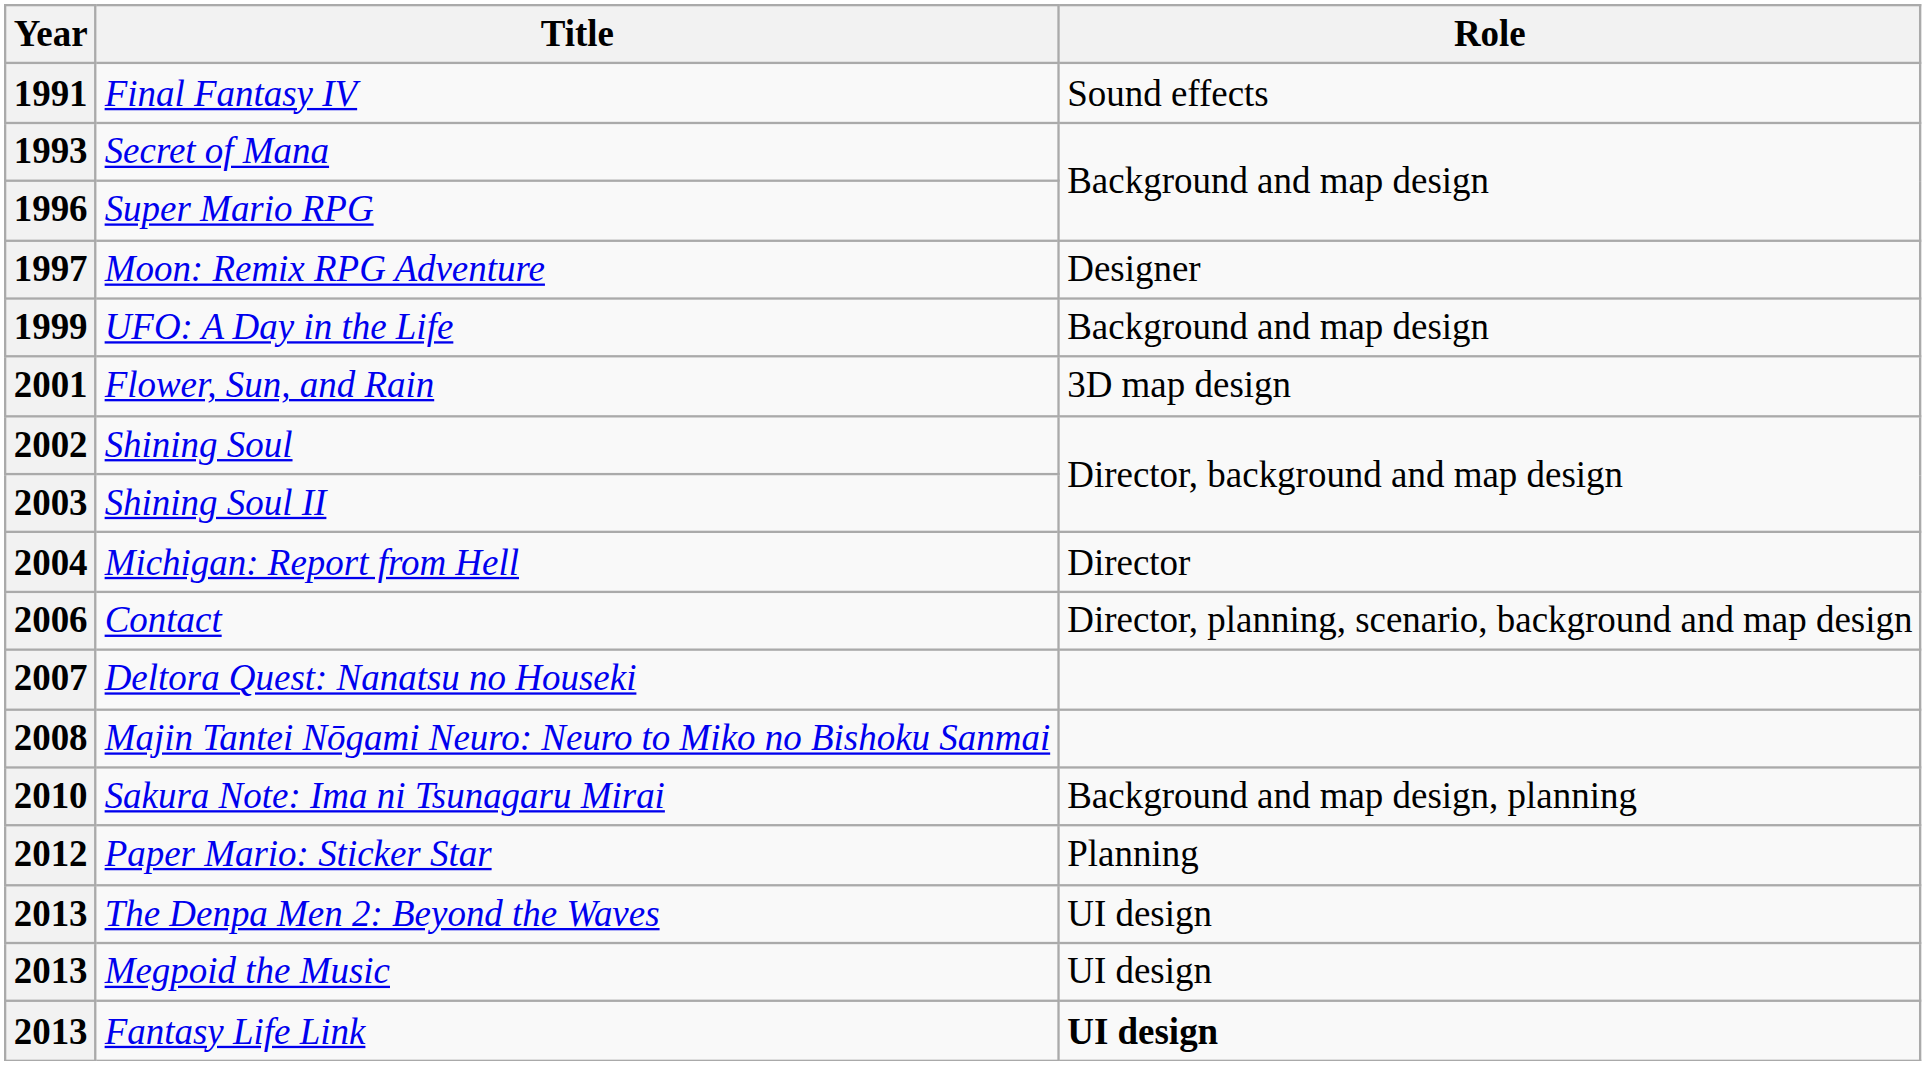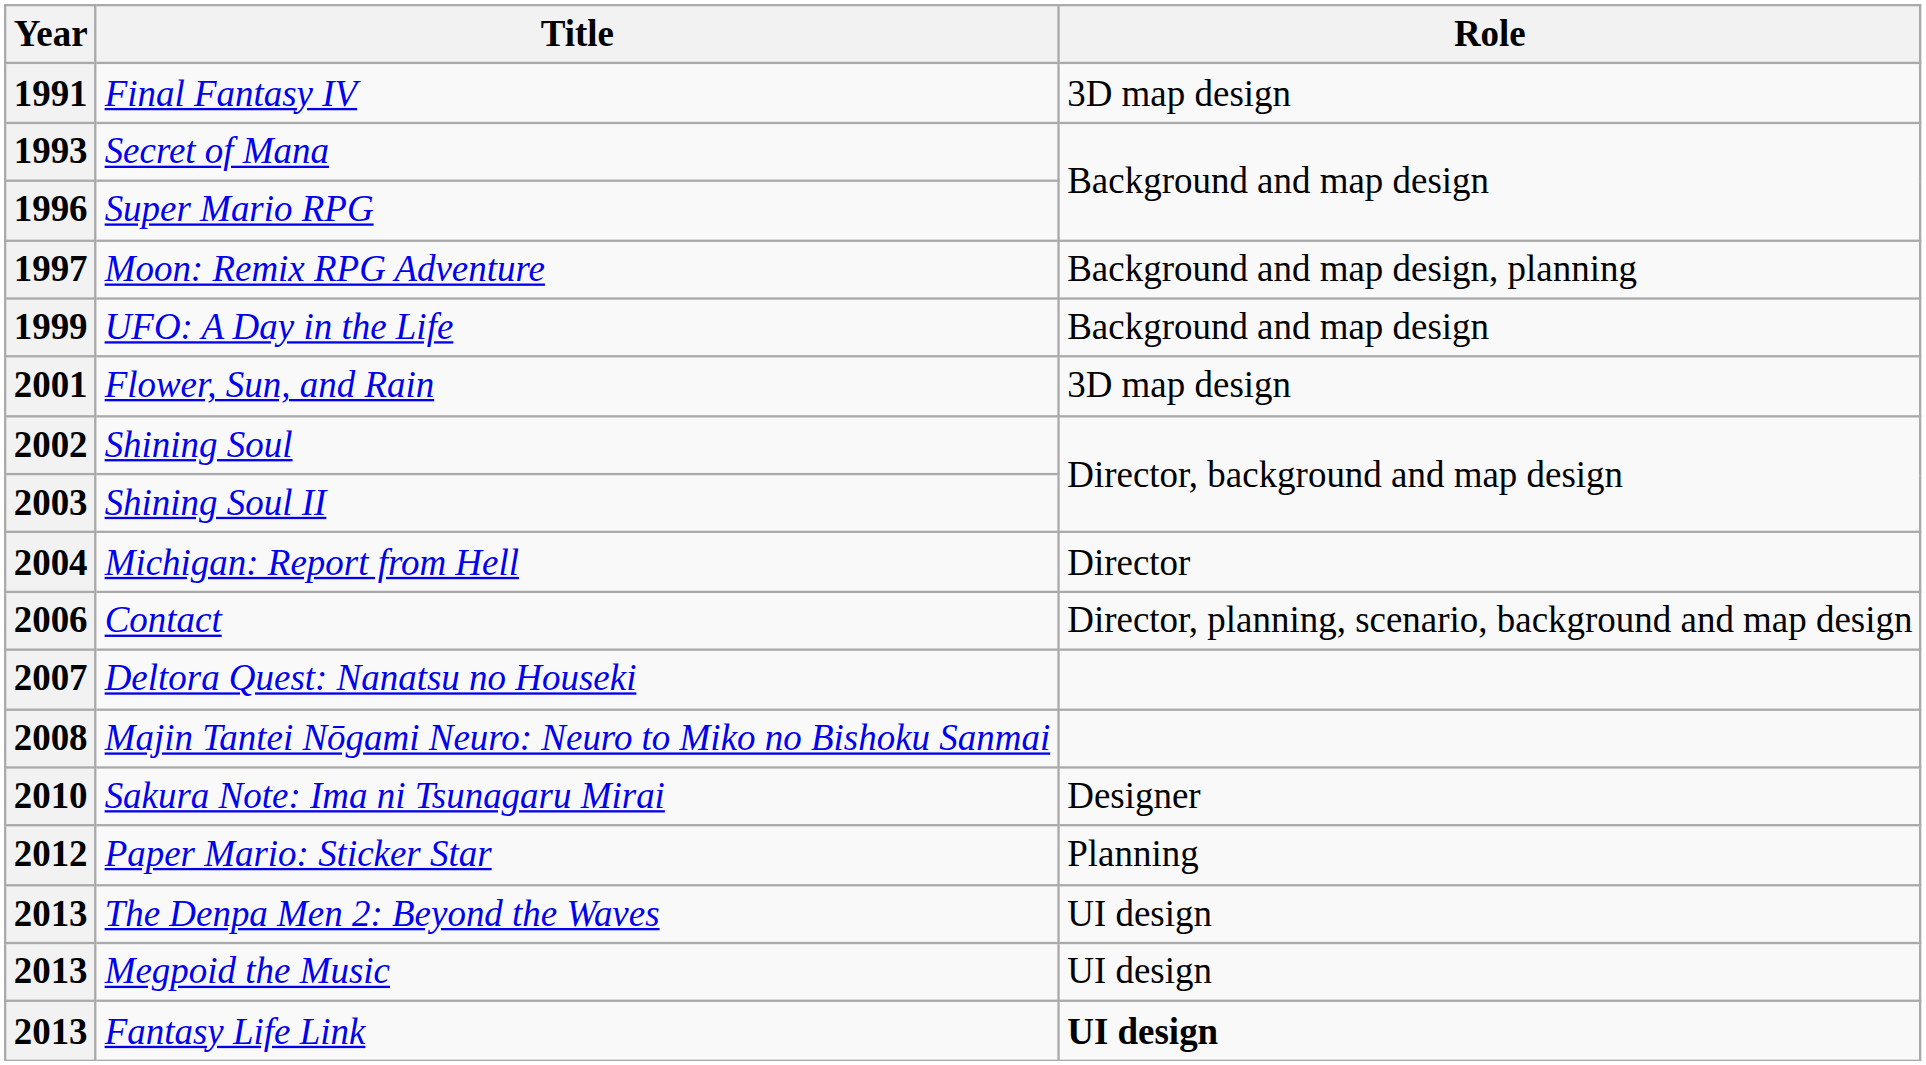Final Fantasy IV | Role: Sound effects -> 3D map design
Moon: Remix RPG Adventure | Role: Designer -> Background and map design, planning
Sakura Note: Ima ni Tsunagaru Mirai | Role: Background and map design, planning -> Designer
